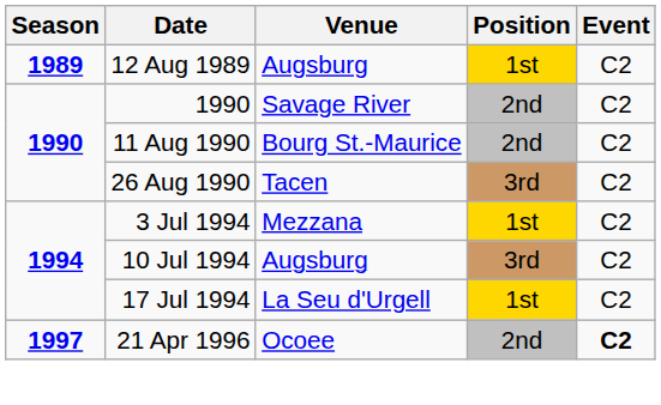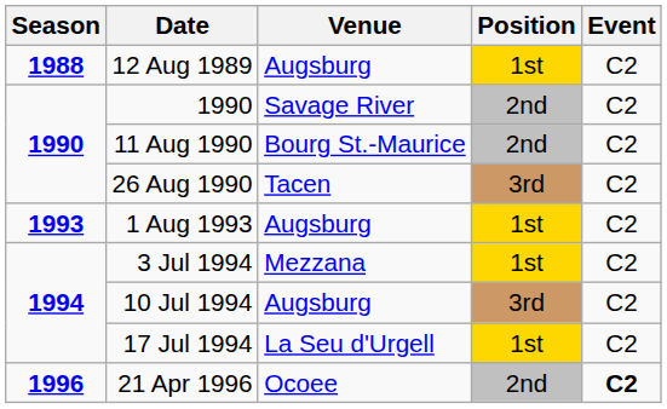12 Aug 1989 | Season: 1989 -> 1988
+ row: 1993 | 1 Aug 1993 | Augsburg | 1st | C2
21 Apr 1996 | Season: 1997 -> 1996
